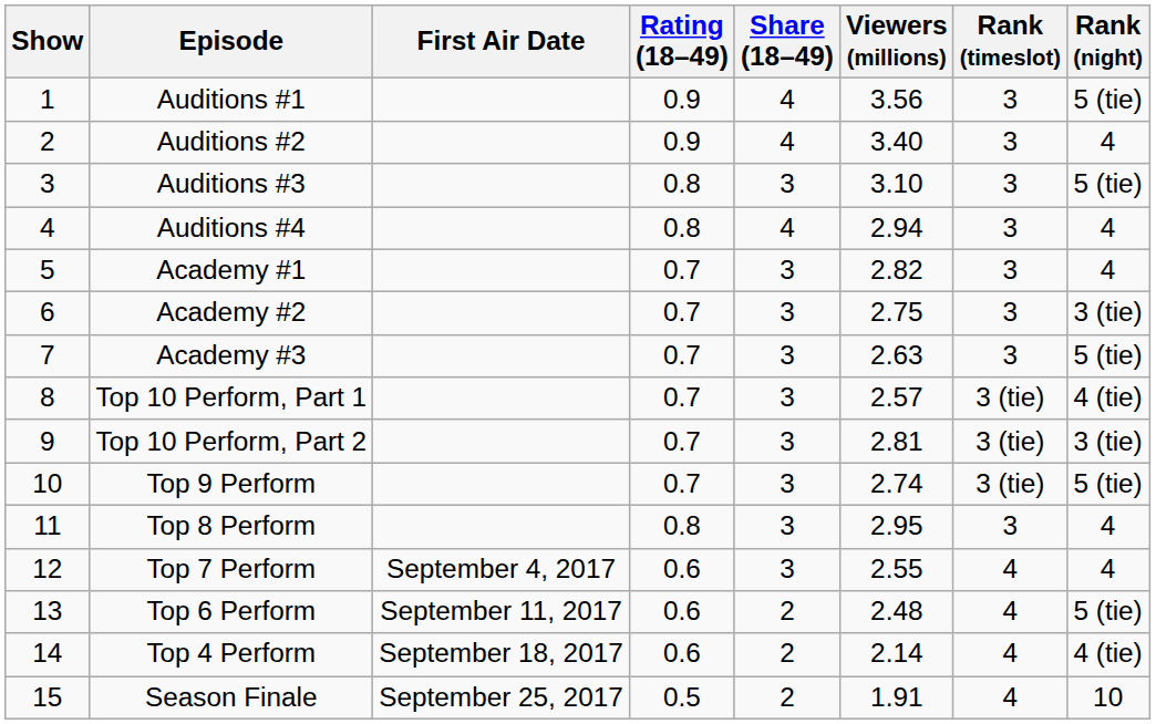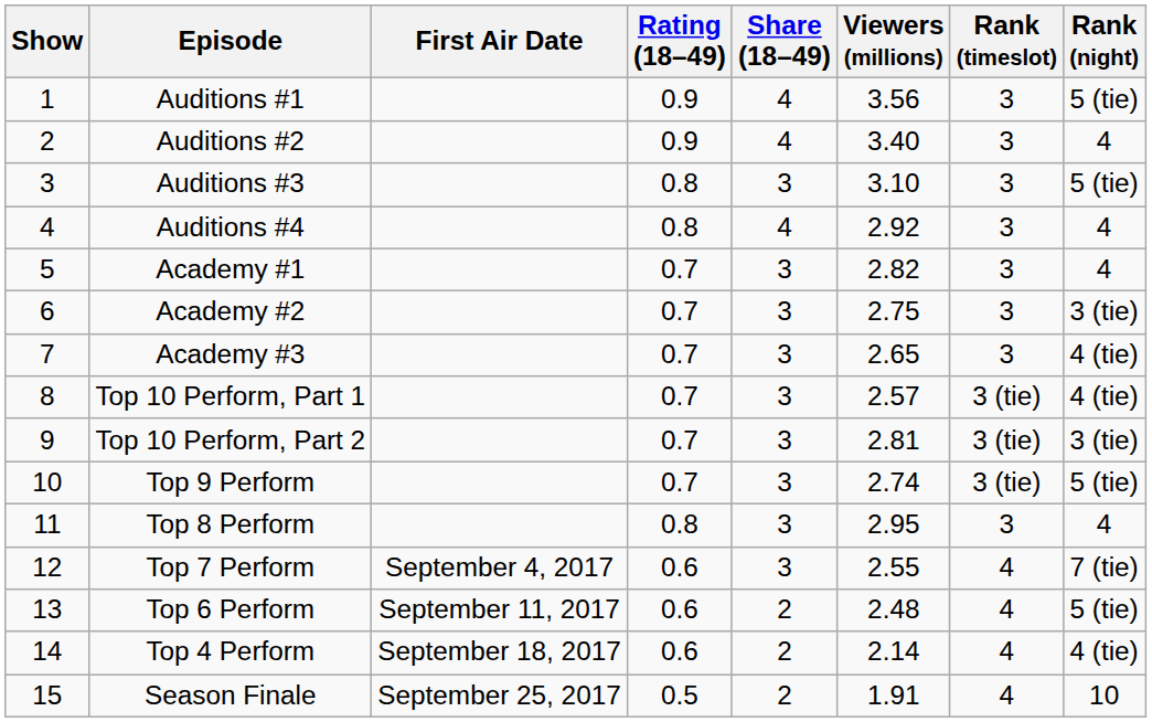Auditions #4 | Viewers (millions): 2.94 -> 2.92
Academy #3 | Viewers (millions): 2.63 -> 2.65
Academy #3 | Rank (night): 5 (tie) -> 4 (tie)
Top 7 Perform | Rank (night): 4 -> 7 (tie)
